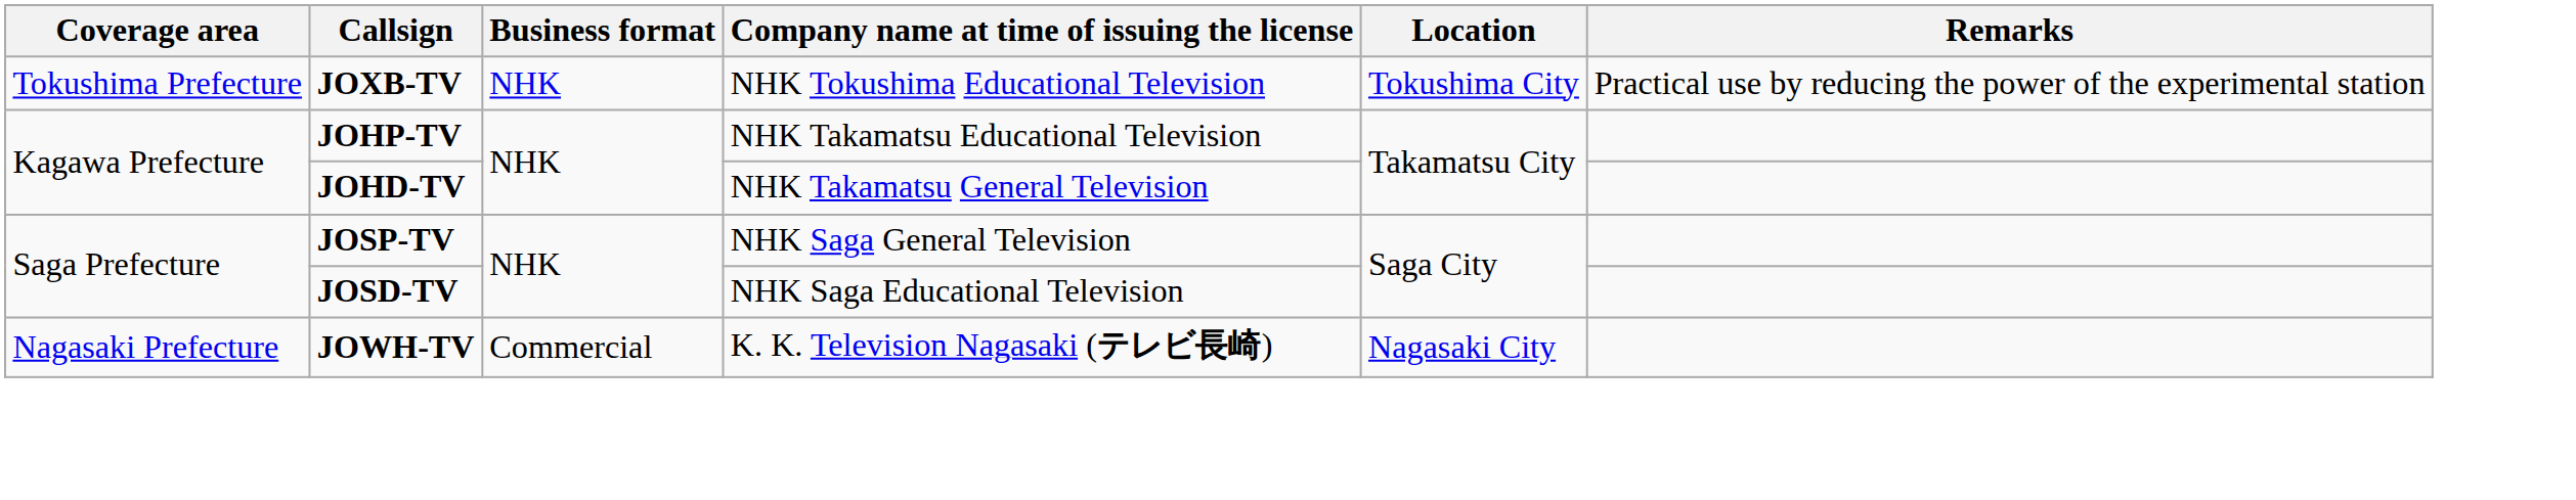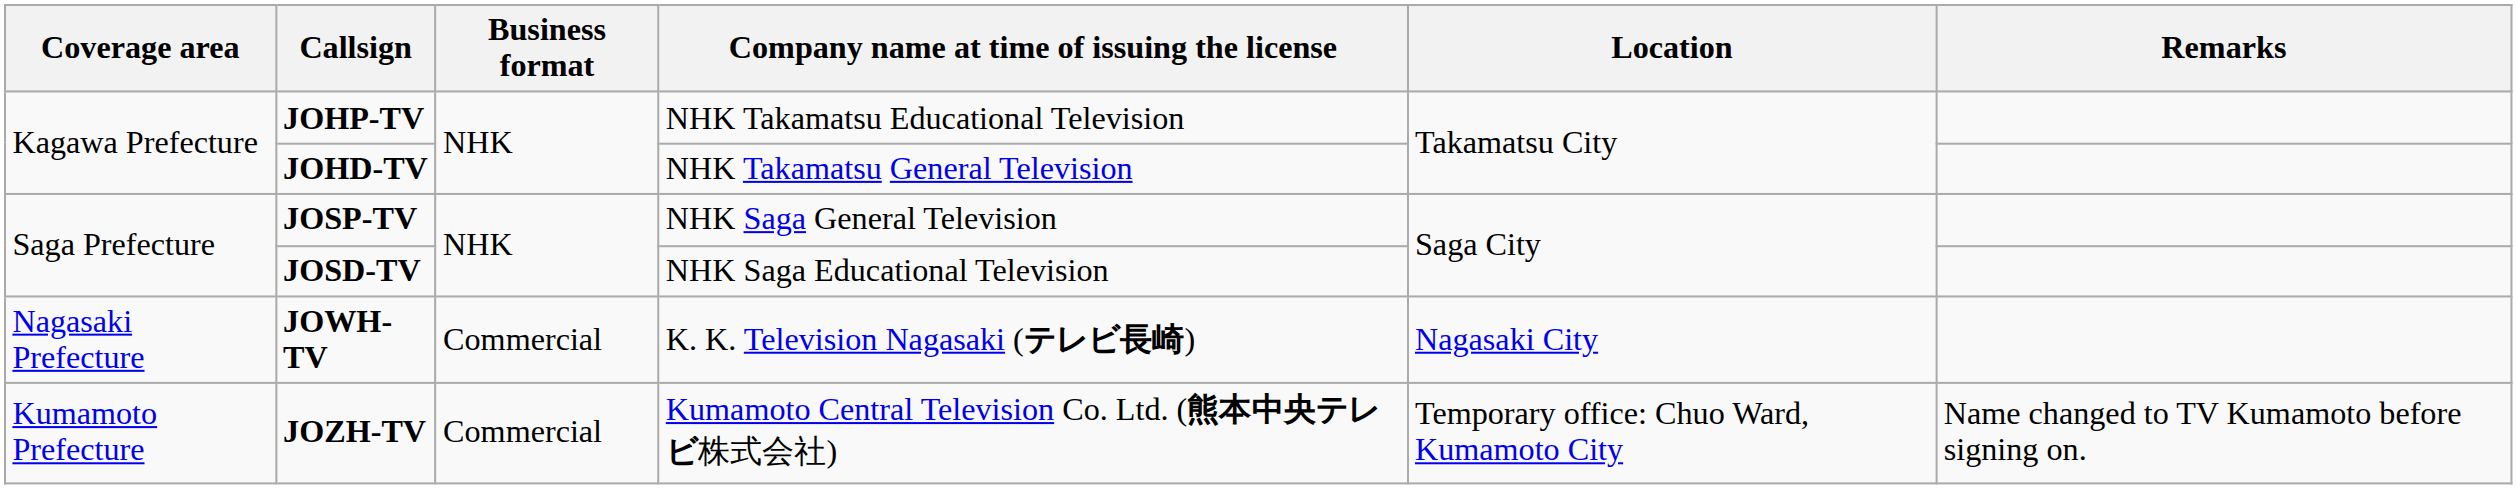- row: Tokushima Prefecture | JOXB-TV | NHK | NHK Tokushima Educational Television | Tokushima City | Practical use by reducing the power of the experimental station
+ row: Kumamoto Prefecture | JOZH-TV | Commercial | Kumamoto Central Television Co. Ltd. (熊本中央テレビ株式会社) | Temporary office: Chuo Ward, Kumamoto City | Name changed to TV Kumamoto before signing on.
